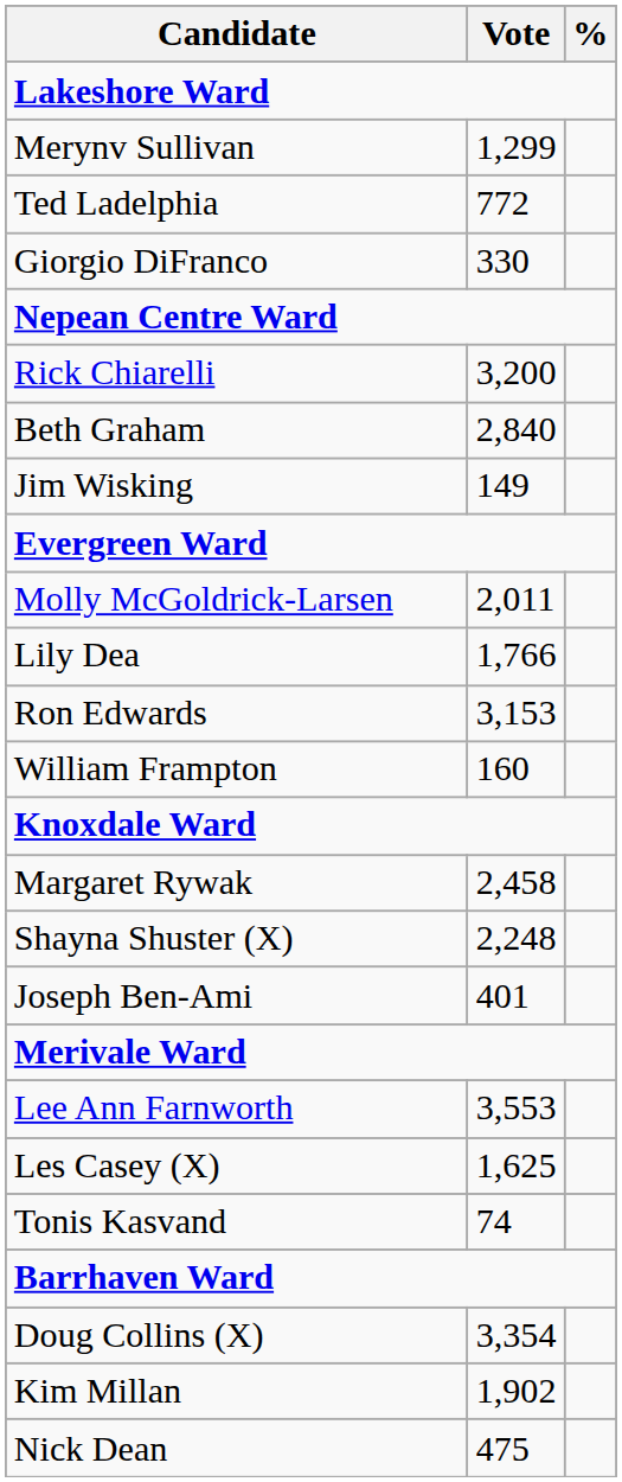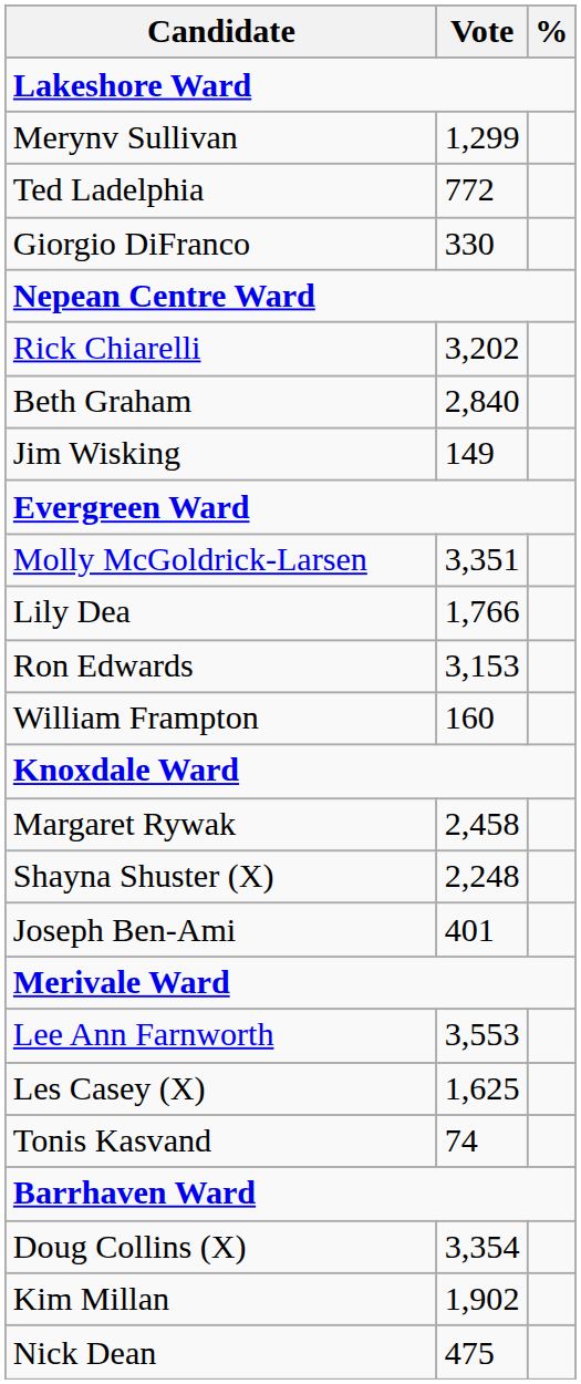Rick Chiarelli | Vote: 3,200 -> 3,202
Molly McGoldrick-Larsen | Vote: 2,011 -> 3,351
